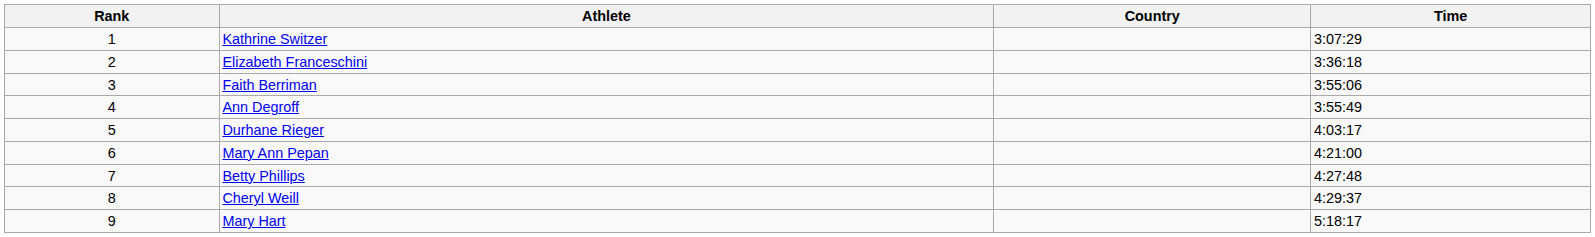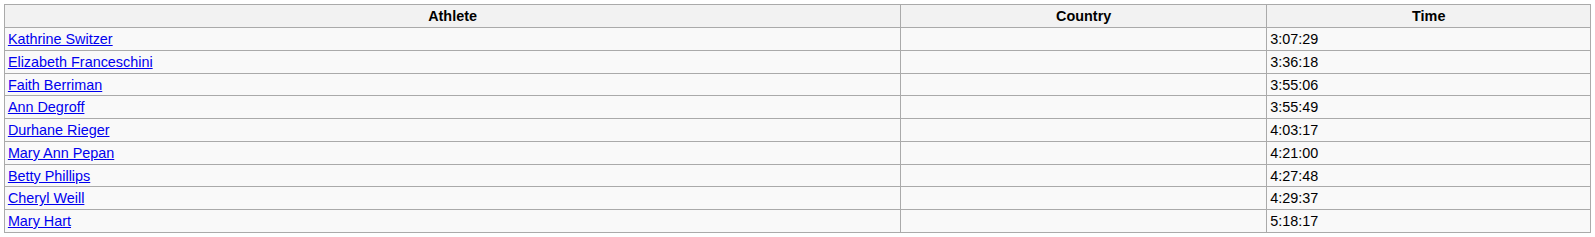- column: Rank | 1 | 2 | 3 | 4 | 5 | 6 | 7 | 8 | 9
